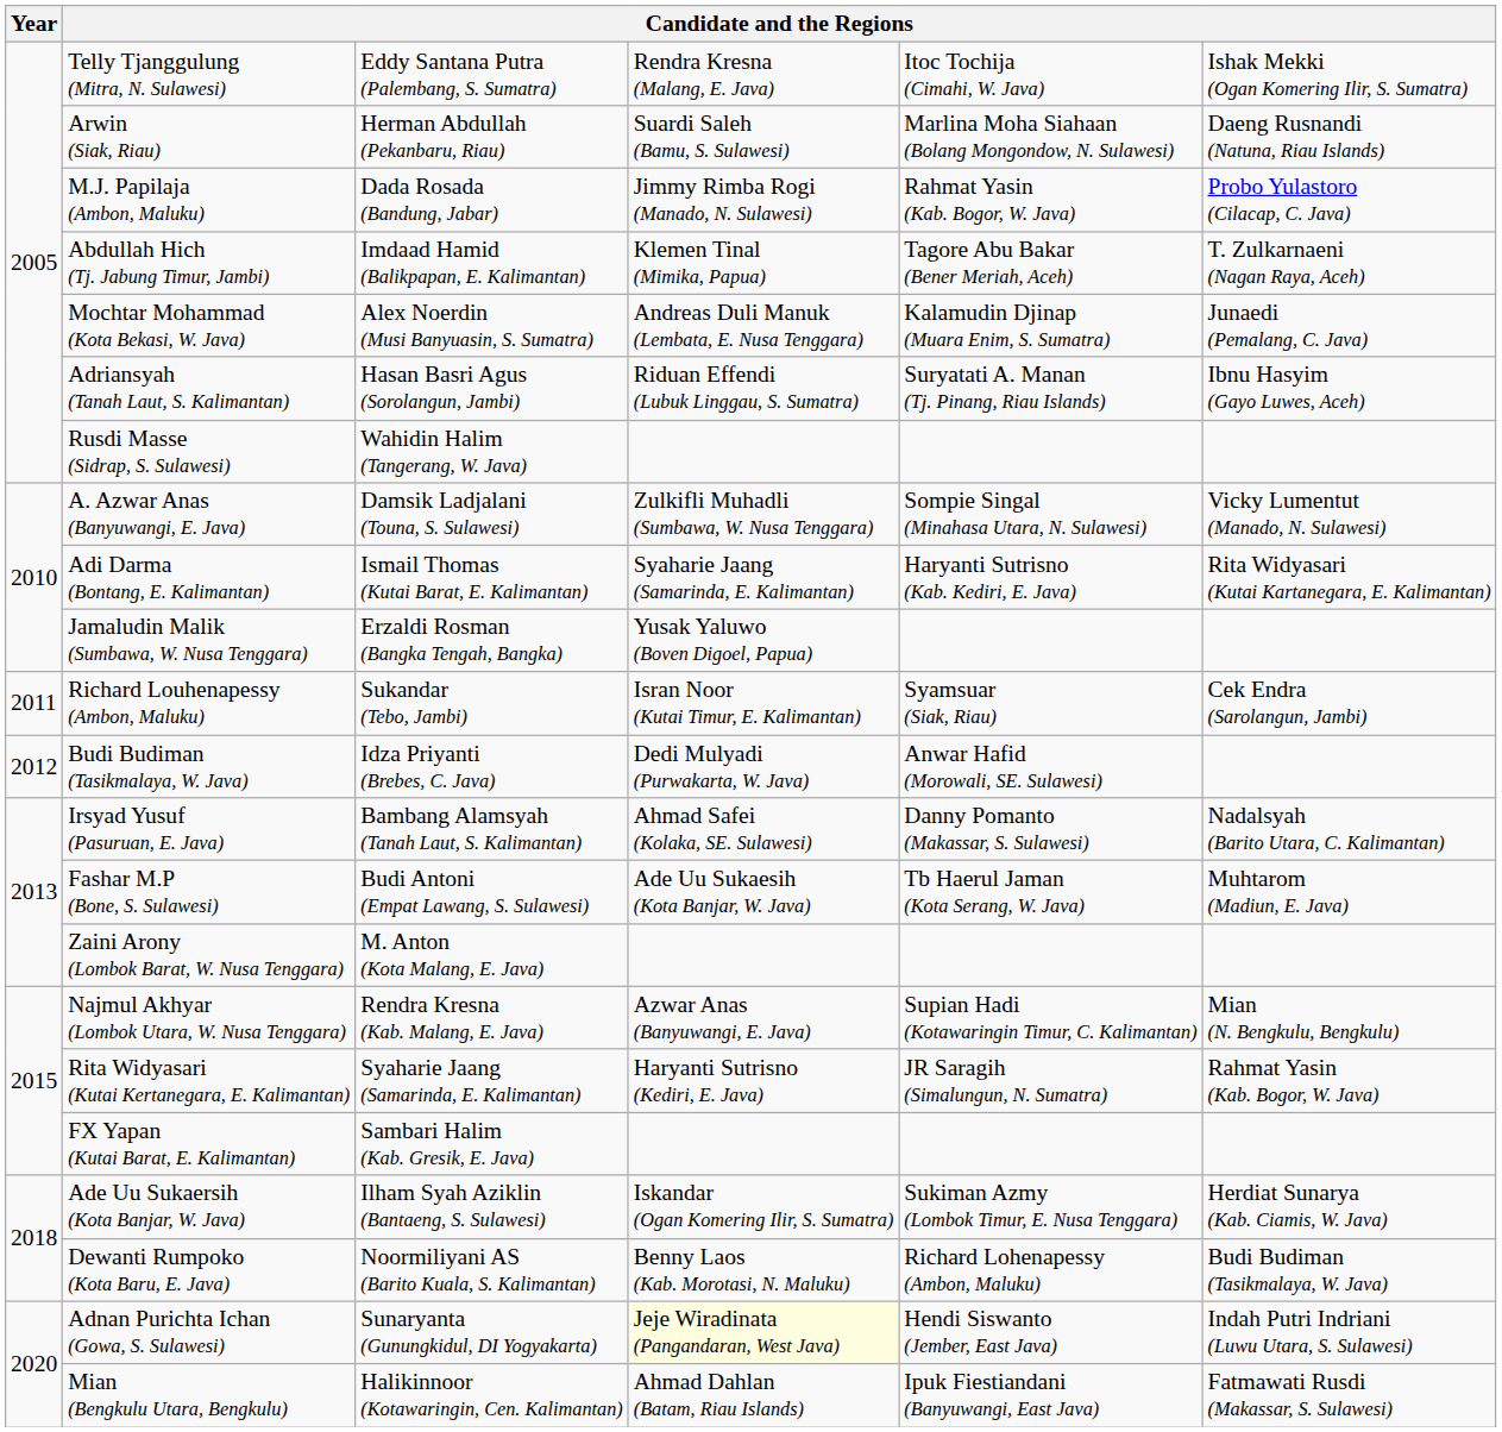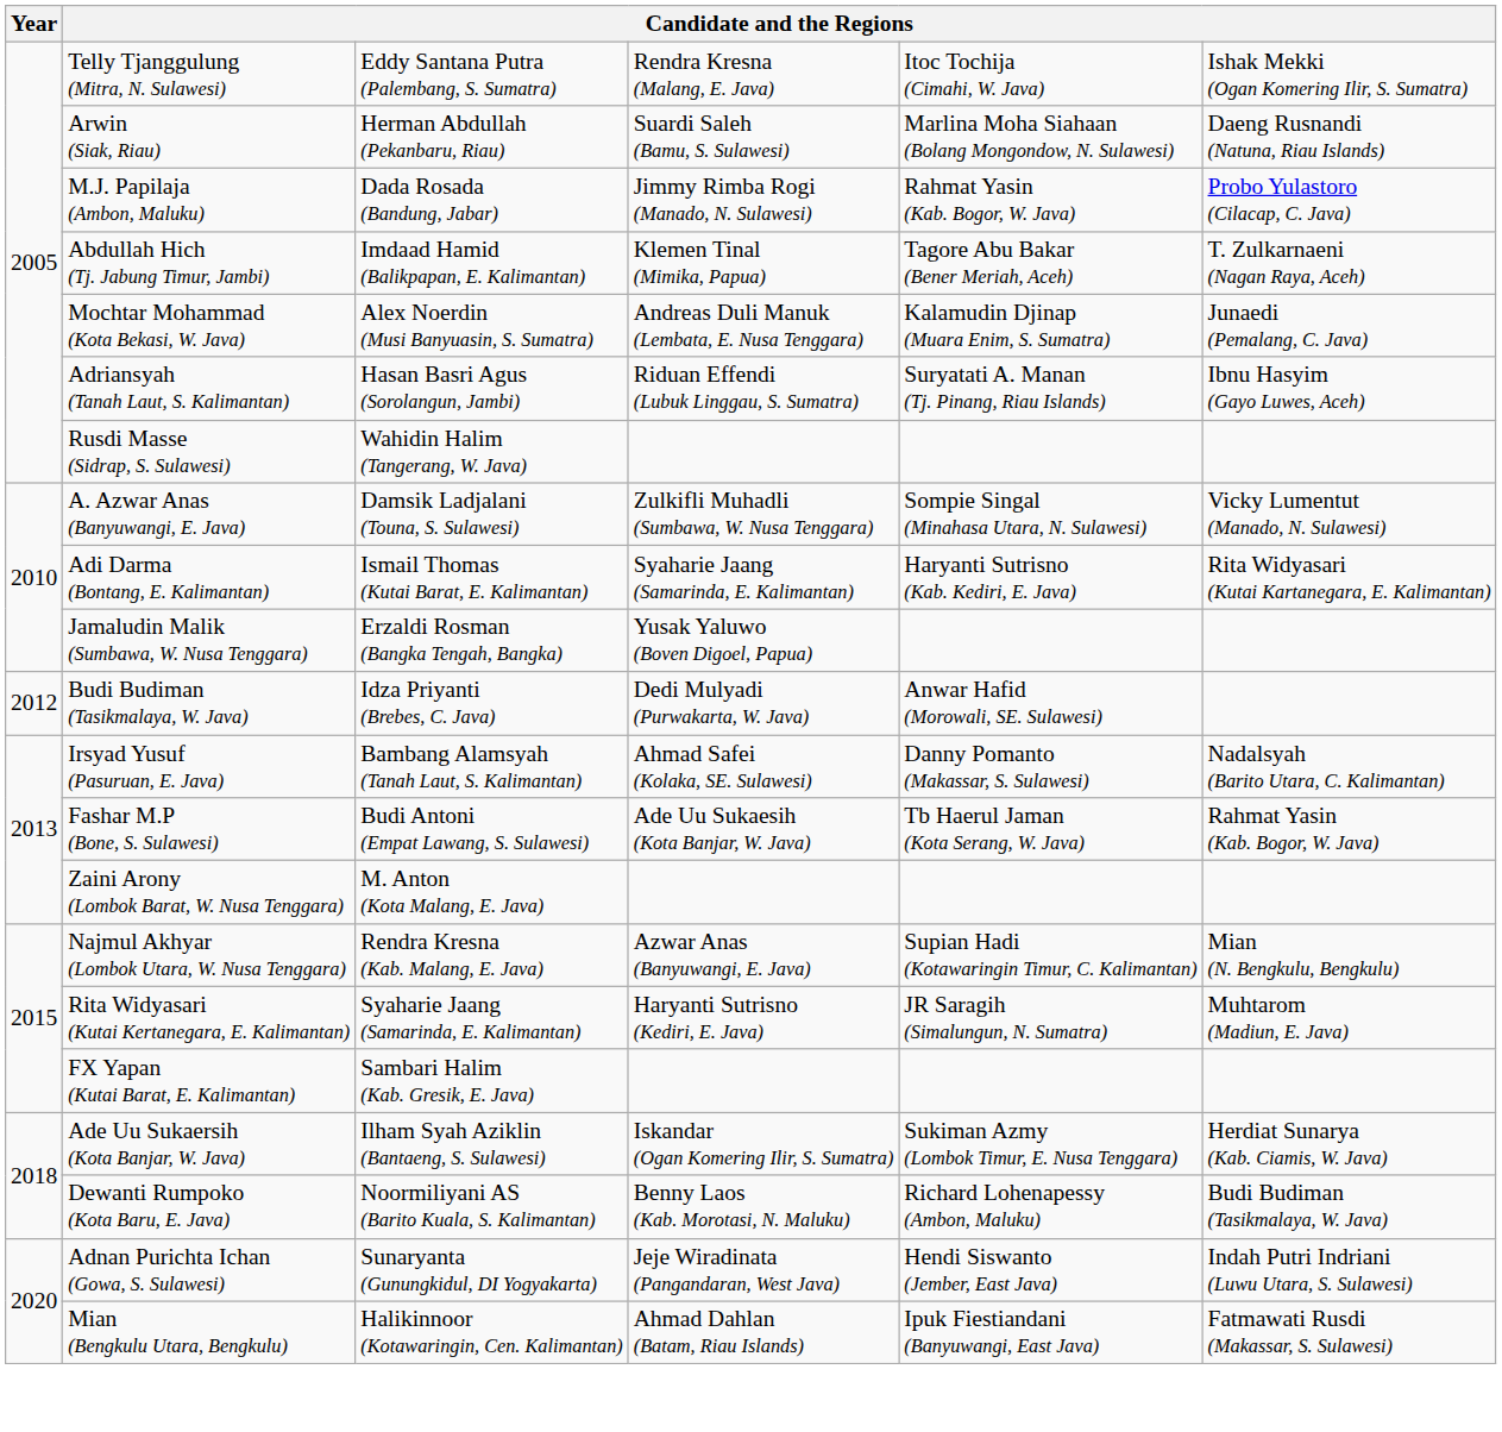- row: 2011 | Richard Louhenapessy (Ambon, Maluku) | Sukandar (Tebo, Jambi) | Isran Noor (Kutai Timur, E. Kalimantan) | Syamsuar (Siak, Riau) | Cek Endra (Sarolangun, Jambi)
Fashar M.P (Bone, S. Sulawesi) | column 6: Muhtarom (Madiun, E. Java) -> Rahmat Yasin (Kab. Bogor, W. Java)
Rita Widyasari (Kutai Kertanegara, E. Kalimantan) | column 6: Rahmat Yasin (Kab. Bogor, W. Java) -> Muhtarom (Madiun, E. Java)
Adnan Purichta Ichan (Gowa, S. Sulawesi) | column 4: lightyellow background -> no background
